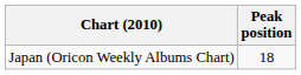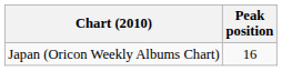Japan (Oricon Weekly Albums Chart) | Peak position: 18 -> 16
